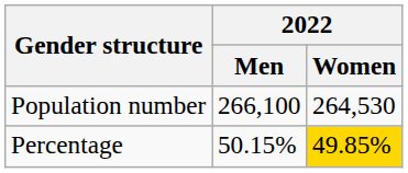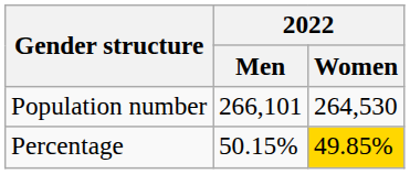Population number | 2022 / Men: 266,100 -> 266,101
